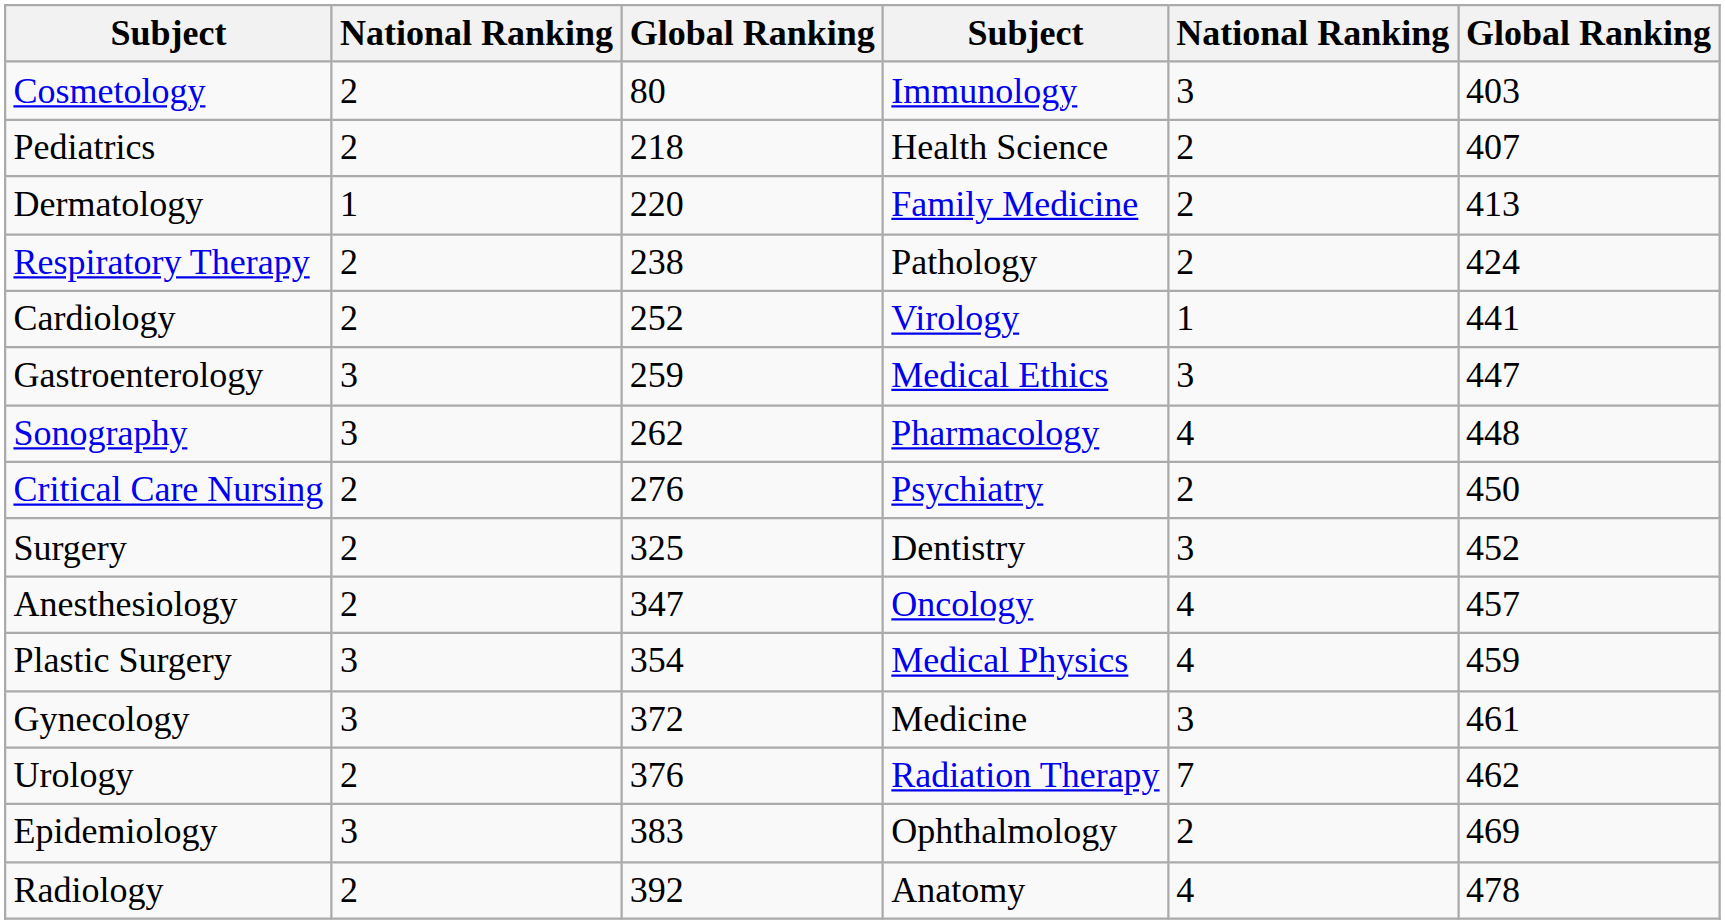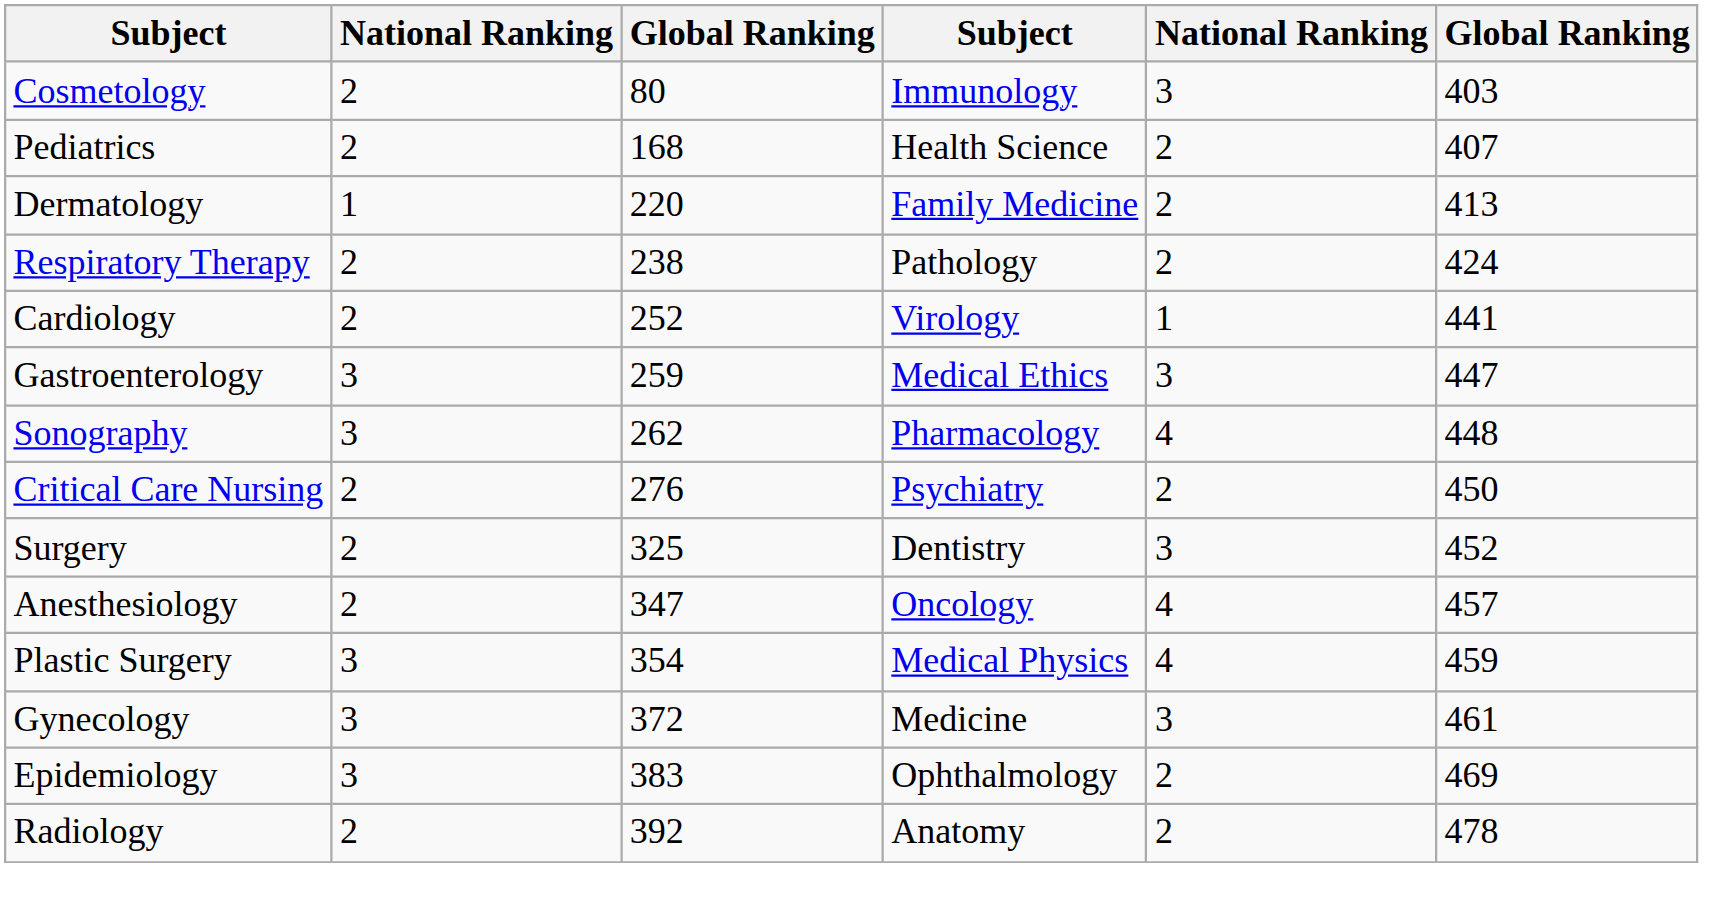Pediatrics | column 3: 218 -> 168
- row: Urology | 2 | 376 | Radiation Therapy | 7 | 462
Radiology | column 5: 4 -> 2
